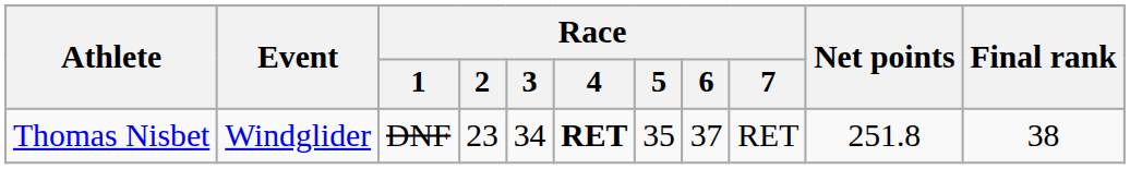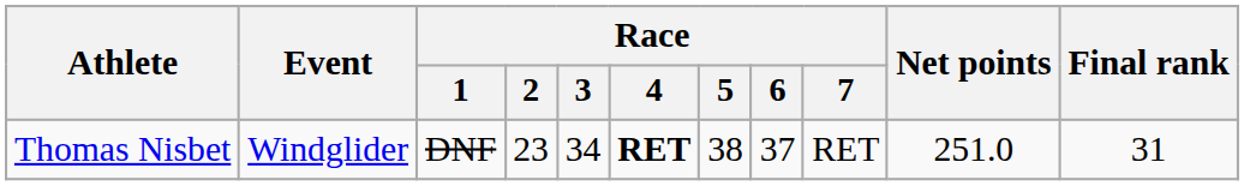Thomas Nisbet | Race / 5: 35 -> 38
Thomas Nisbet | Net points: 251.8 -> 251.0
Thomas Nisbet | Final rank: 38 -> 31
